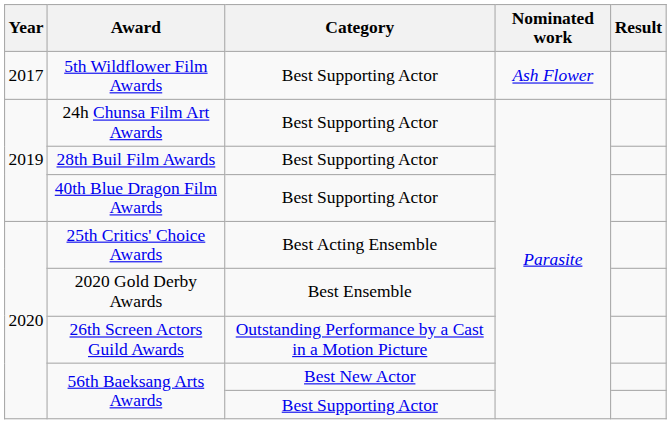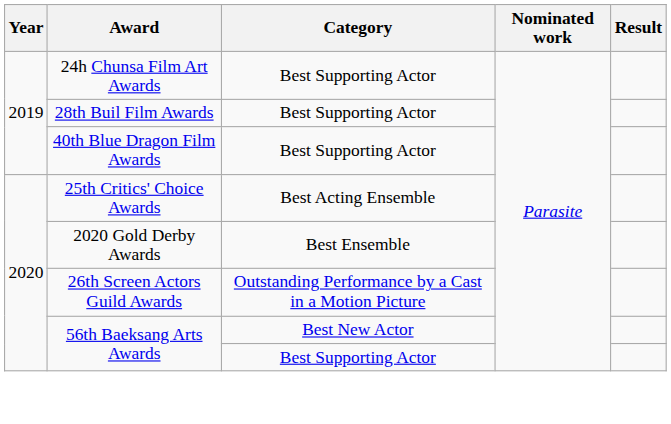- row: 2017 | 5th Wildflower Film Awards | Best Supporting Actor | Ash Flower
